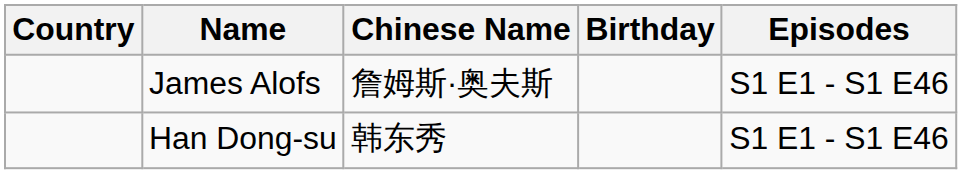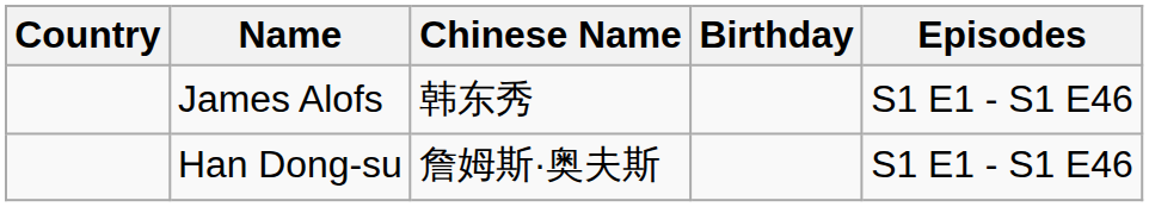James Alofs | Chinese Name: 詹姆斯·奥夫斯 -> 韩东秀
Han Dong-su | Chinese Name: 韩东秀 -> 詹姆斯·奥夫斯
